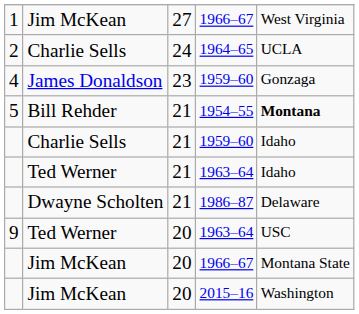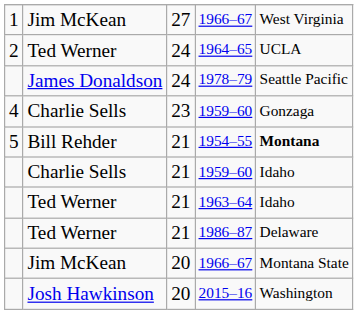1964–65 | column 2: Charlie Sells -> Ted Werner
+ row: James Donaldson | 24 | 1978–79 | Seattle Pacific
4 / 1959–60 | column 2: James Donaldson -> Charlie Sells
1986–87 | column 2: Dwayne Scholten -> Ted Werner
- row: 9 | Ted Werner | 20 | 1963–64 | USC
2015–16 | column 2: Jim McKean -> Josh Hawkinson
